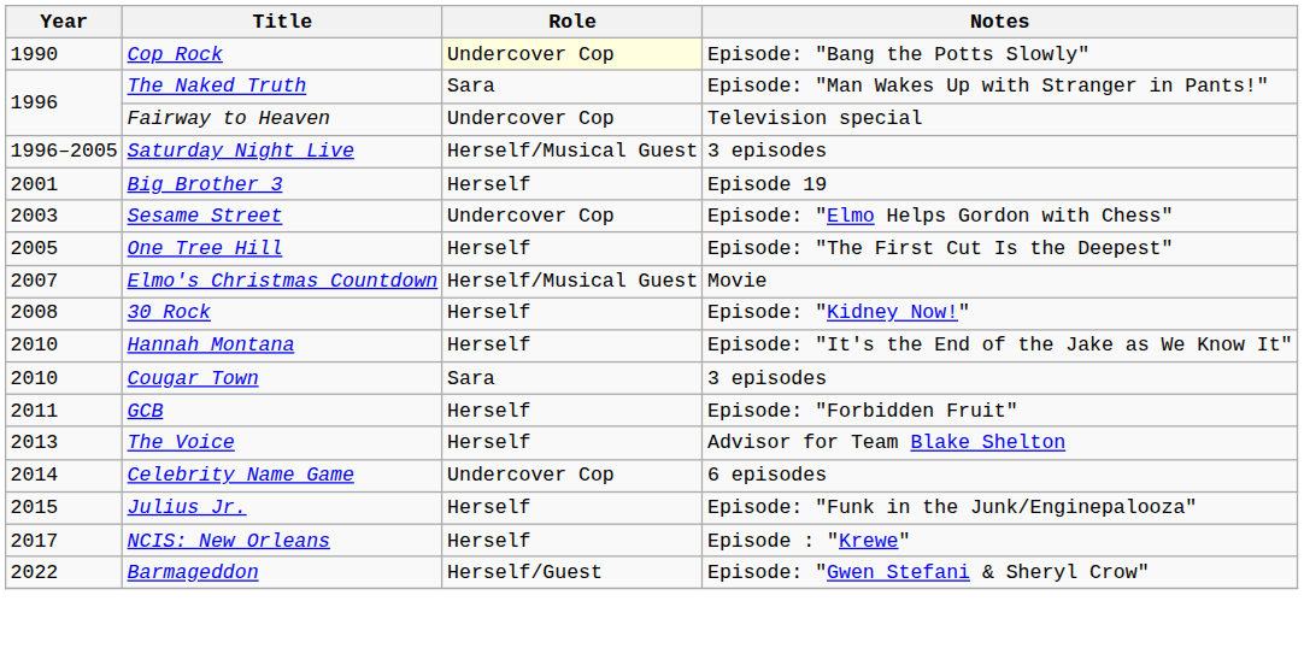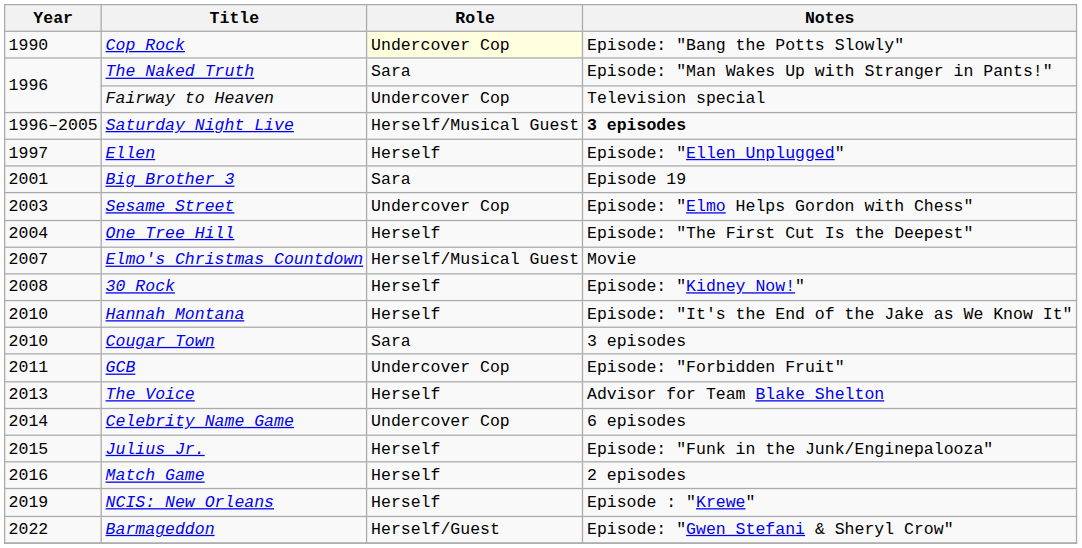Saturday Night Live | Notes: normal -> bold
+ row: 1997 | Ellen | Herself | Episode: "Ellen Unplugged"
Big Brother 3 | Role: Herself -> Sara
One Tree Hill | Year: 2005 -> 2004
GCB | Role: Herself -> Undercover Cop
+ row: 2016 | Match Game | Herself | 2 episodes
NCIS: New Orleans | Year: 2017 -> 2019
